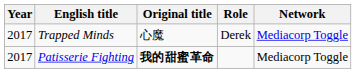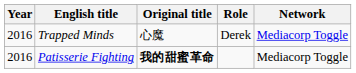Trapped Minds | Year: 2017 -> 2016
Patisserie Fighting | Year: 2017 -> 2016
